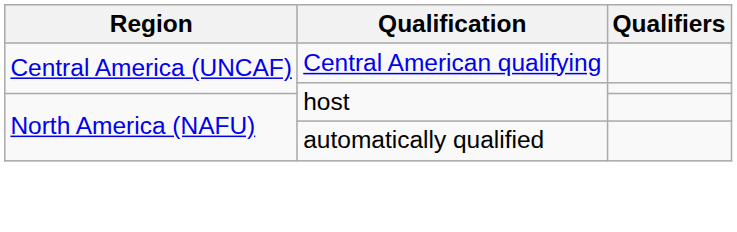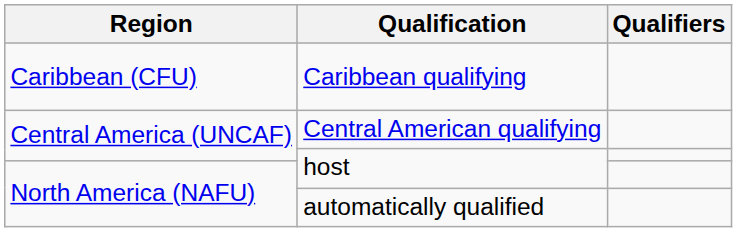+ row: Caribbean (CFU) | Caribbean qualifying
